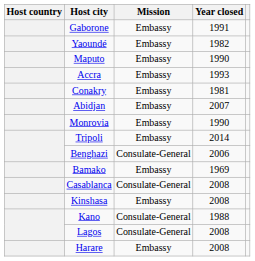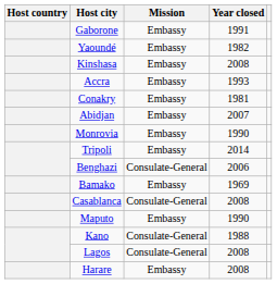rows swapped: Kinshasa <-> Maputo
